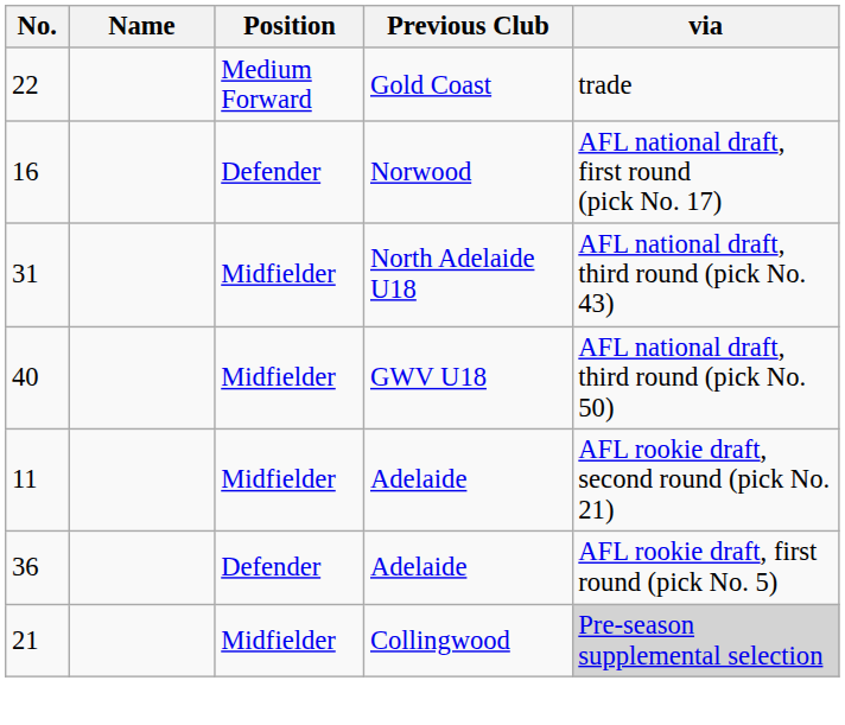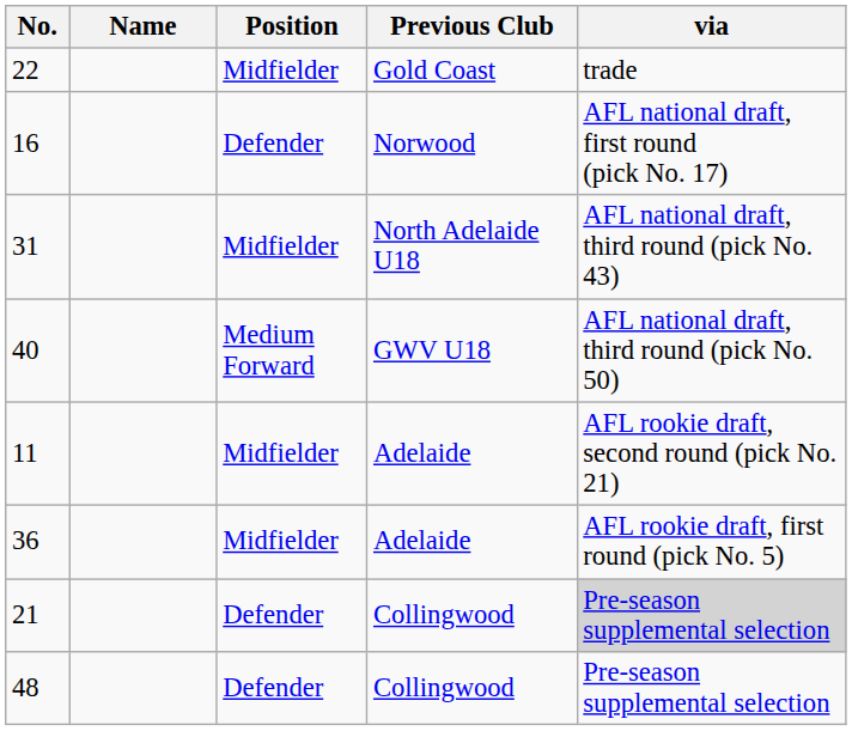22 | Position: Medium Forward -> Midfielder
40 | Position: Midfielder -> Medium Forward
36 | Position: Defender -> Midfielder
21 | Position: Midfielder -> Defender
+ row: 48 | Defender | Collingwood | Pre-season supplemental selection
